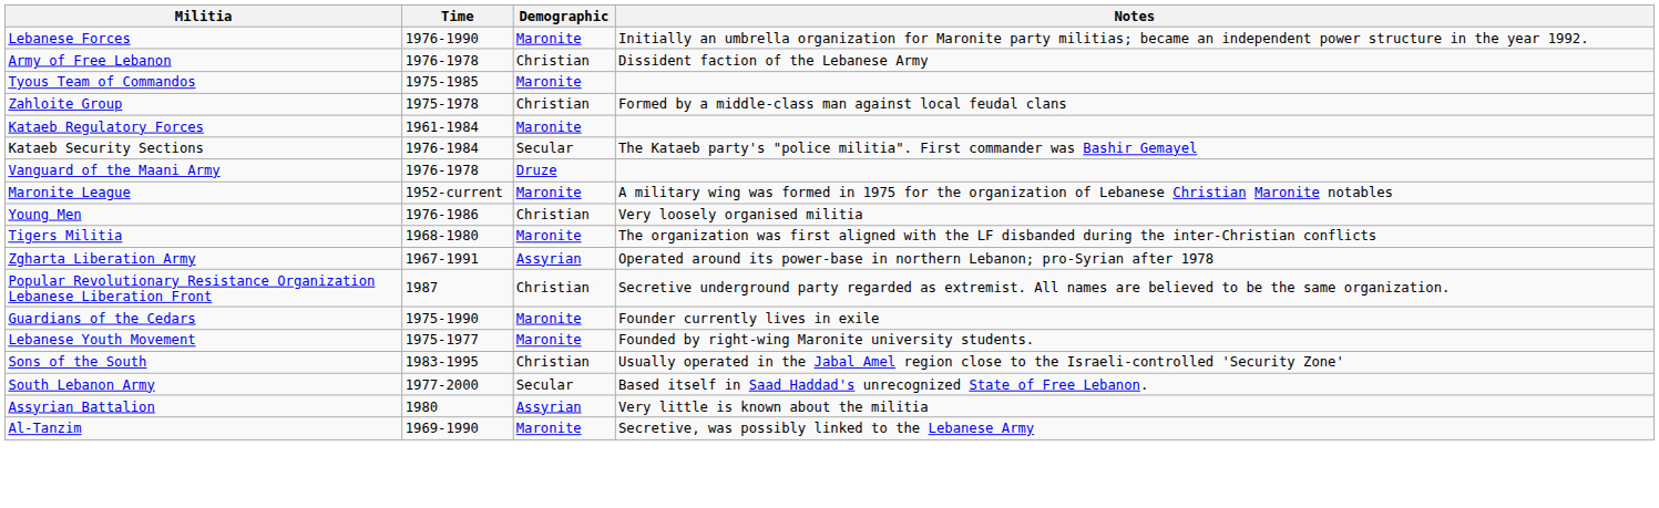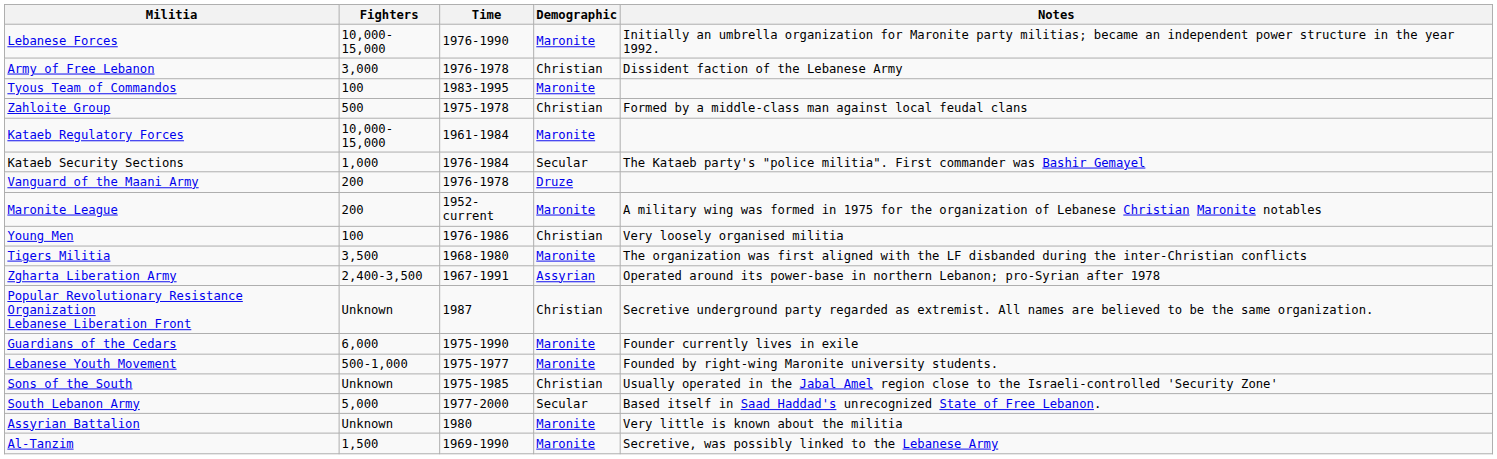+ column: Fighters | 10,000-15,000 | 3,000 | 100 | 500 | 10,000-15,000 | 1,000 | 200 | 200 | 100 | 3,500 | 2,400-3,500 | Unknown | 6,000 | 500-1,000 | Unknown | 5,000 | Unknown | 1,500
Tyous Team of Commandos | Time: 1975-1985 -> 1983-1995
Sons of the South | Time: 1983-1995 -> 1975-1985
Assyrian Battalion | Demographic: Assyrian -> Maronite
